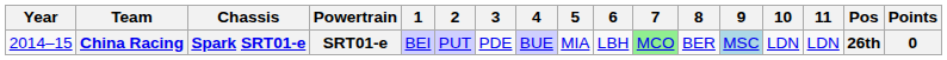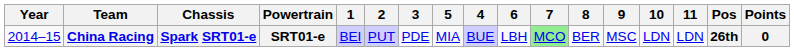columns swapped: 4 <-> 5
China Racing | 9: lightblue background -> no background
